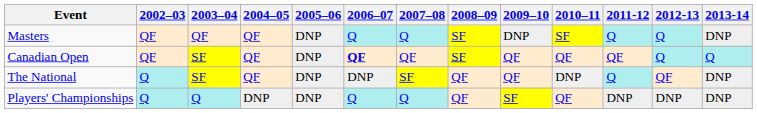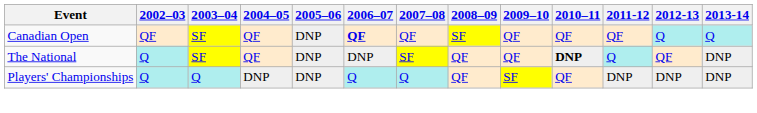- row: Masters | QF | QF | QF | DNP | Q | Q | SF | DNP | SF | Q | Q | DNP
The National | 2010–11: normal -> bold
